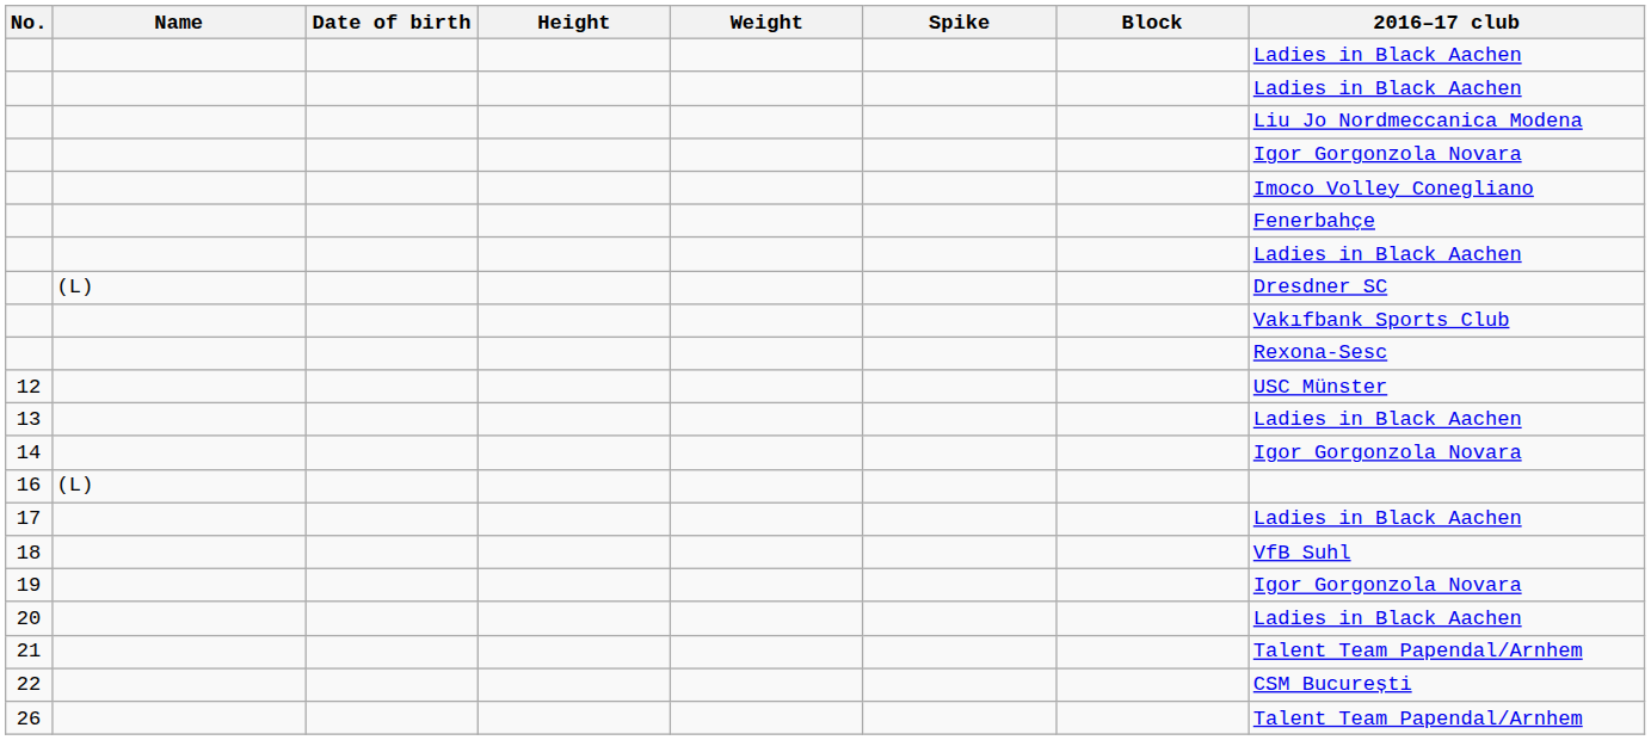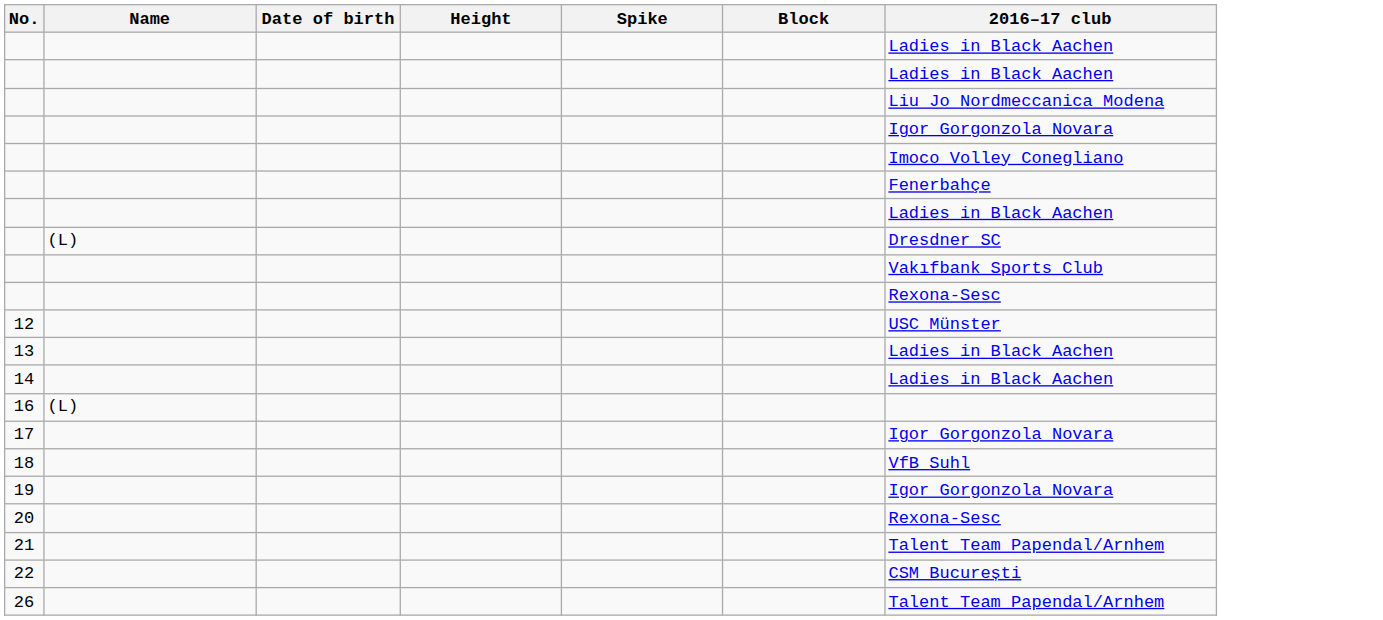- column: Weight
14 | 2016–17 club: Igor Gorgonzola Novara -> Ladies in Black Aachen
17 | 2016–17 club: Ladies in Black Aachen -> Igor Gorgonzola Novara
20 | 2016–17 club: Ladies in Black Aachen -> Rexona-Sesc
